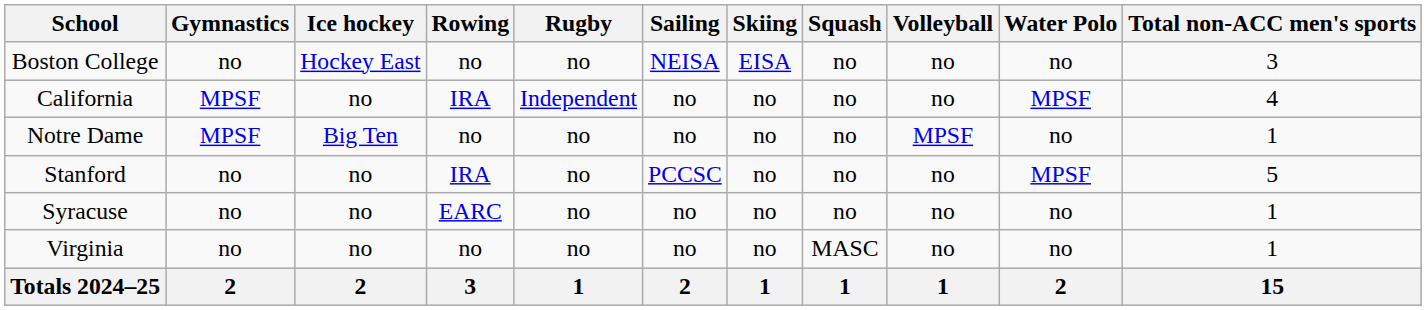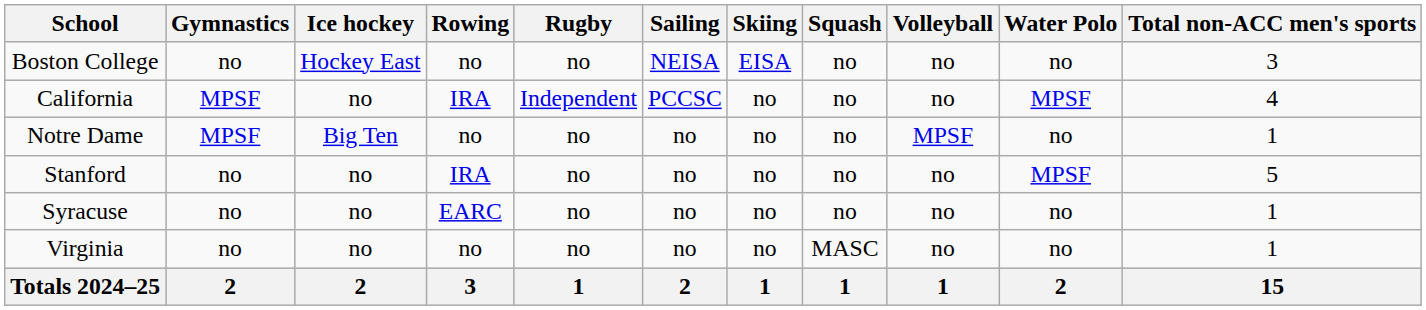California | Sailing: no -> PCCSC
Stanford | Sailing: PCCSC -> no
